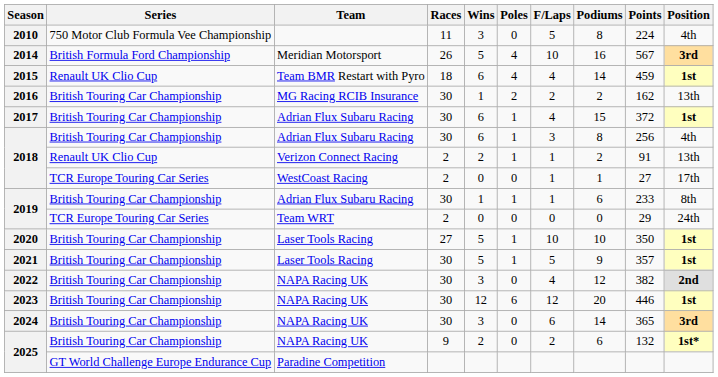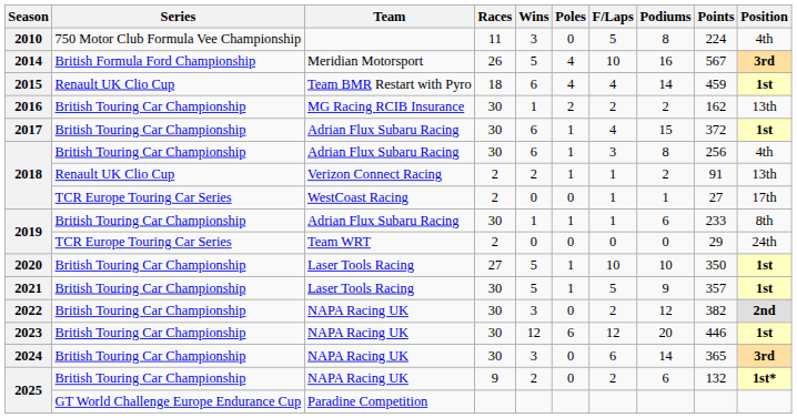2022 | F/Laps: 4 -> 2
